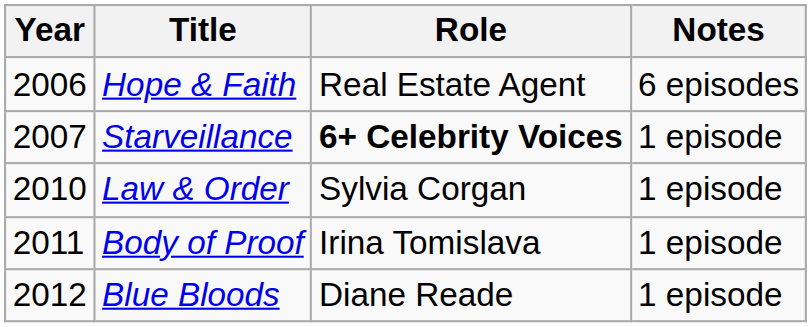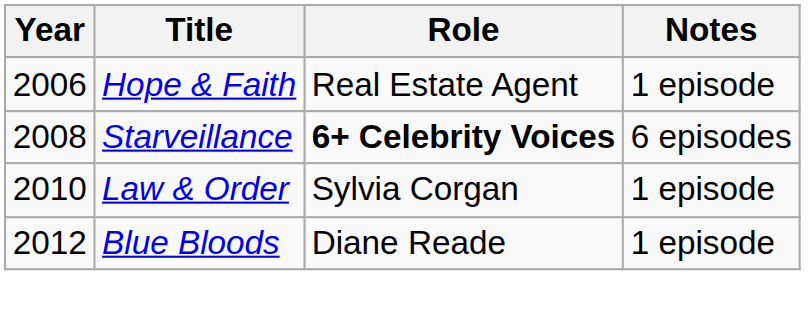Hope & Faith | Notes: 6 episodes -> 1 episode
Starveillance | Year: 2007 -> 2008
Starveillance | Notes: 1 episode -> 6 episodes
- row: 2011 | Body of Proof | Irina Tomislava | 1 episode
